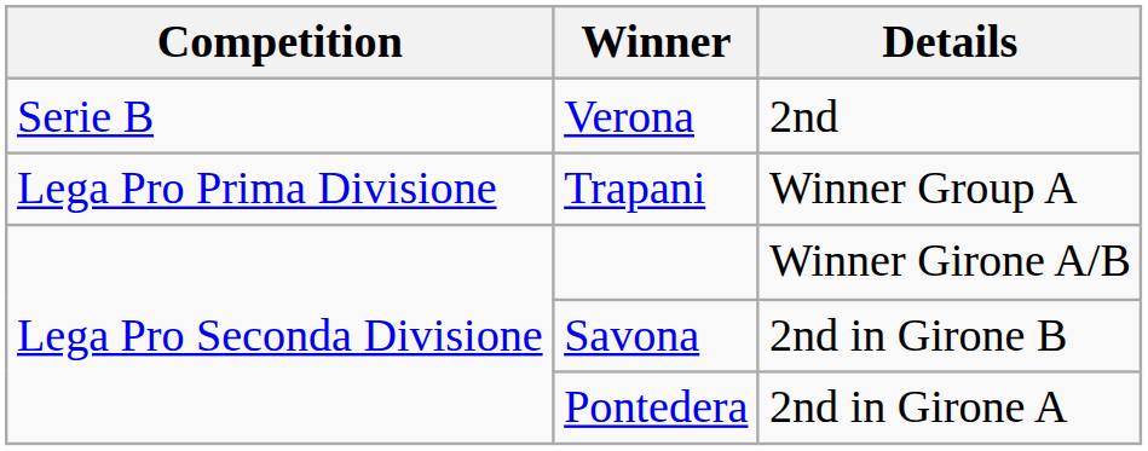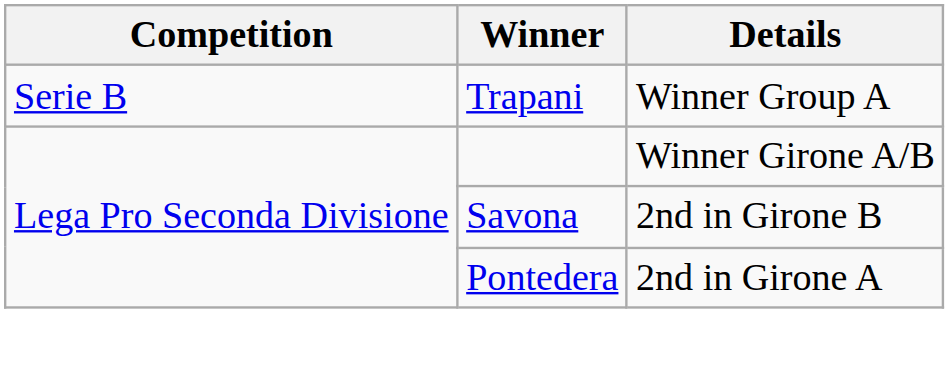- row: Serie B | Verona | 2nd
Trapani | Competition: Lega Pro Prima Divisione -> Serie B
